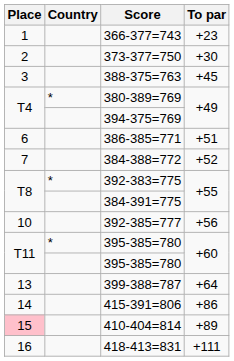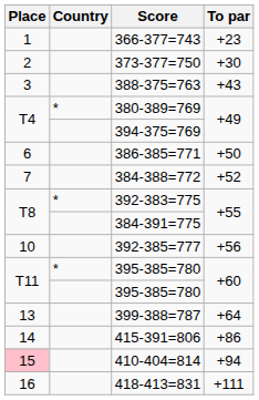388-375=763 | To par: +45 -> +43
386-385=771 | To par: +51 -> +50
410-404=814 | To par: +89 -> +94
